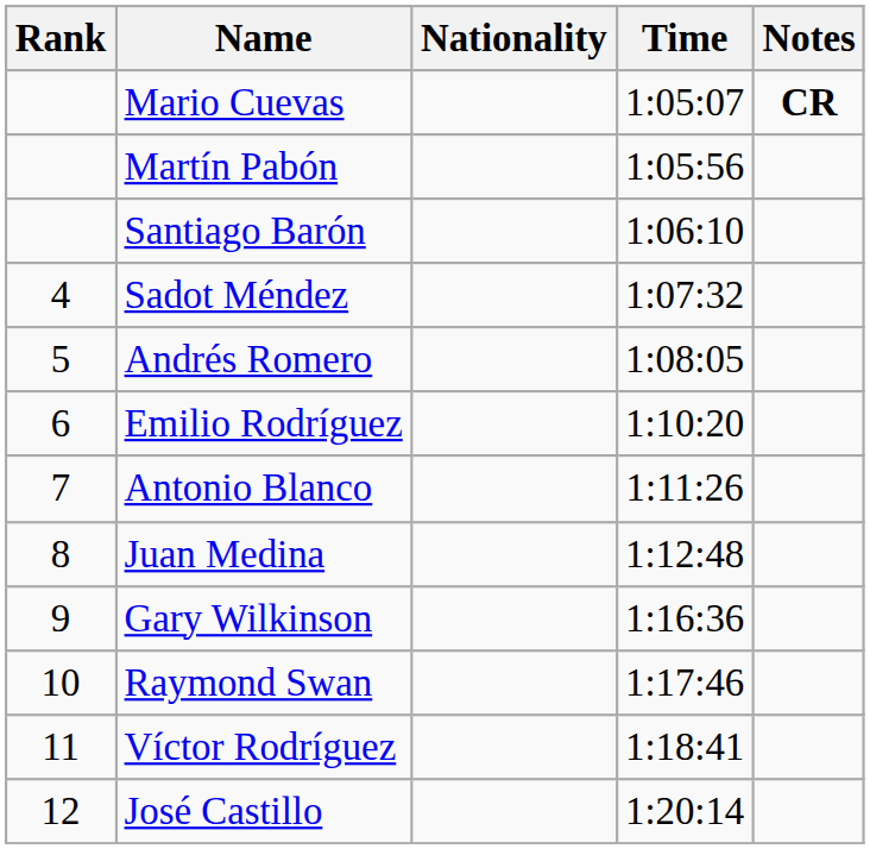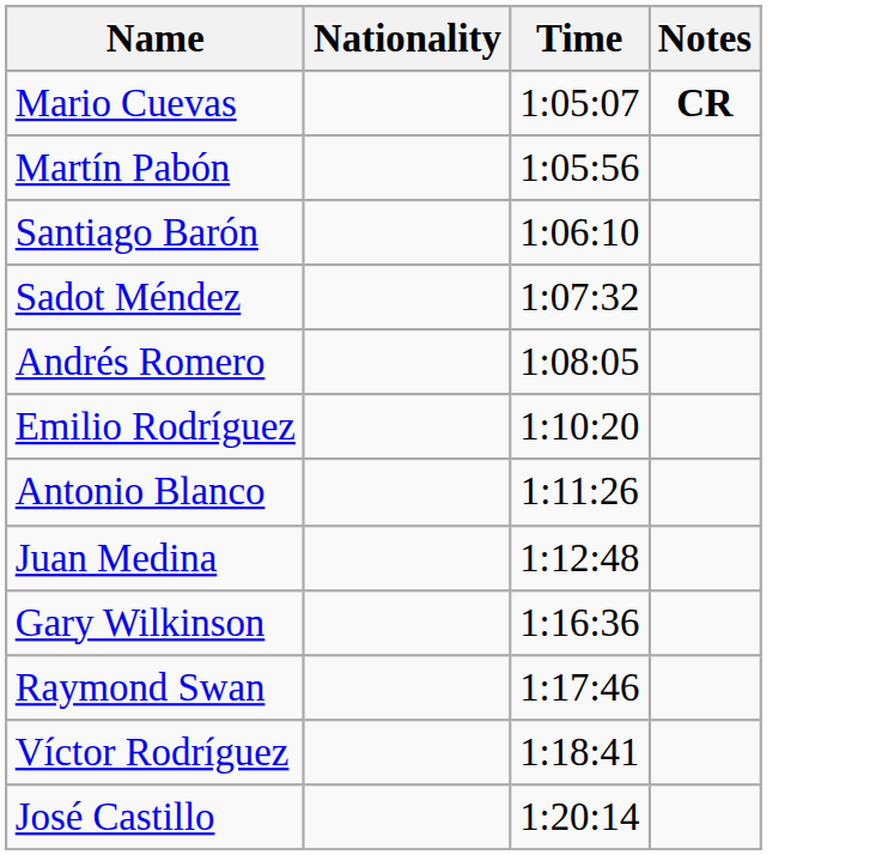- column: Rank | 4 | 5 | 6 | 7 | 8 | 9 | 10 | 11 | 12
